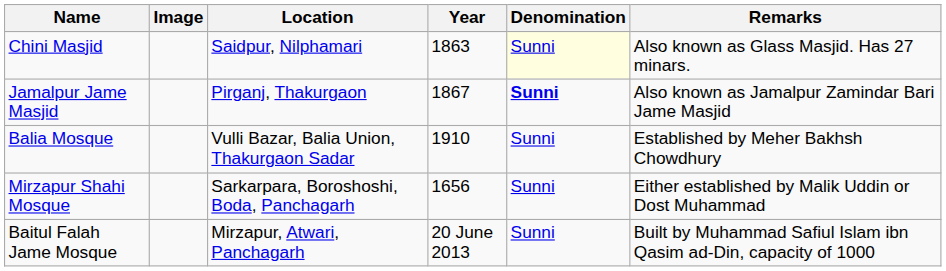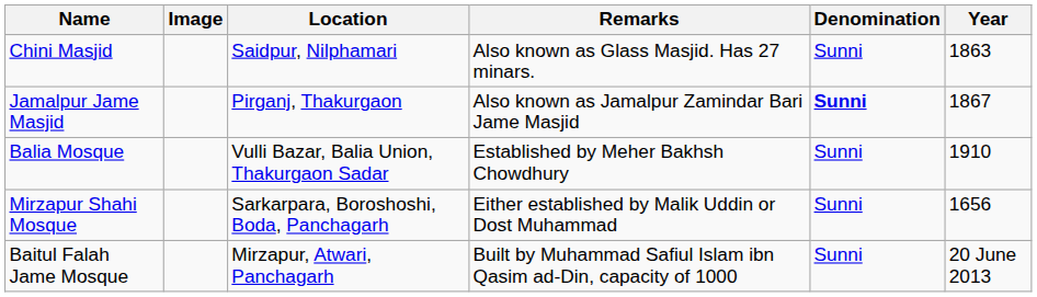columns swapped: Year <-> Remarks
Chini Masjid | Denomination: lightyellow background -> no background
